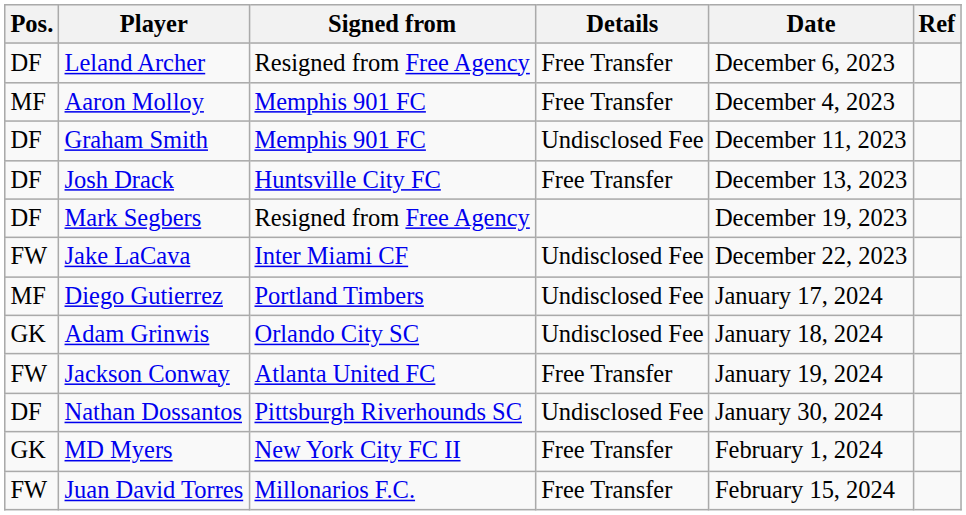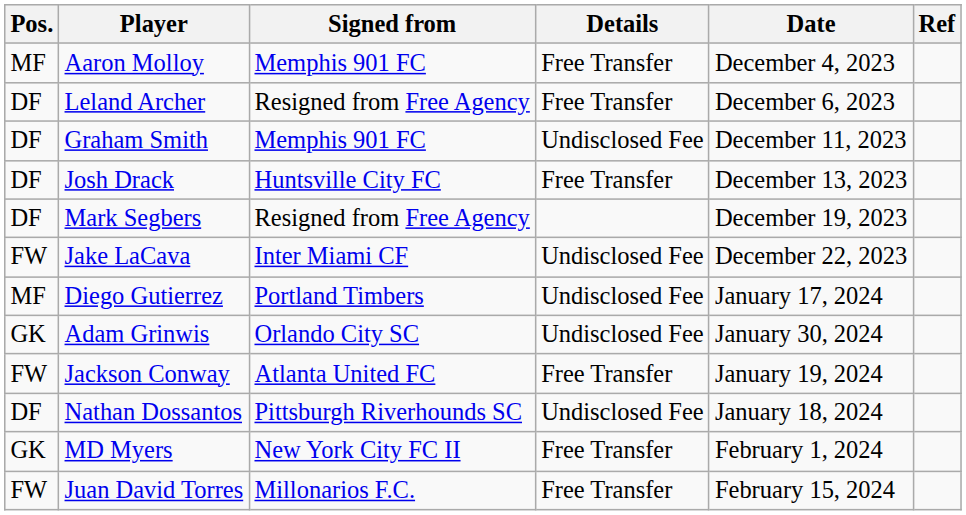rows swapped: Aaron Molloy <-> Leland Archer
Adam Grinwis | Date: January 18, 2024 -> January 30, 2024
Nathan Dossantos | Date: January 30, 2024 -> January 18, 2024
